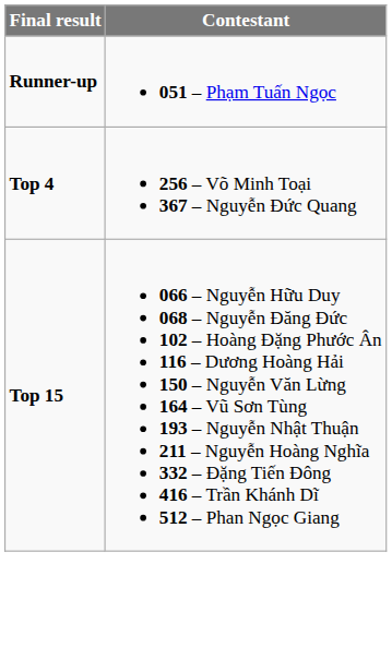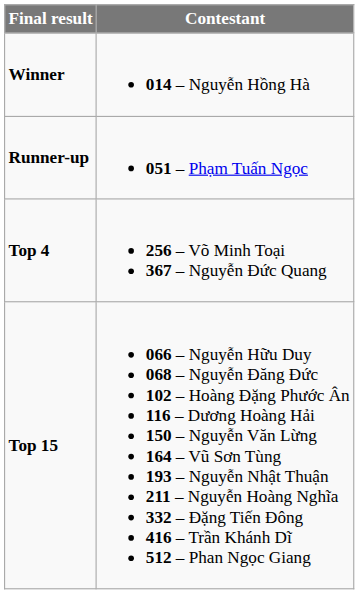+ row: Winner | 014 – Nguyễn Hồng Hà
